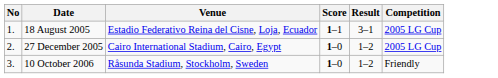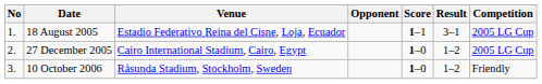+ column: Opponent
